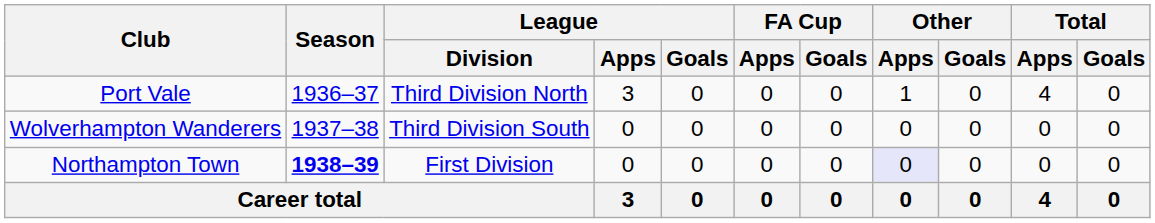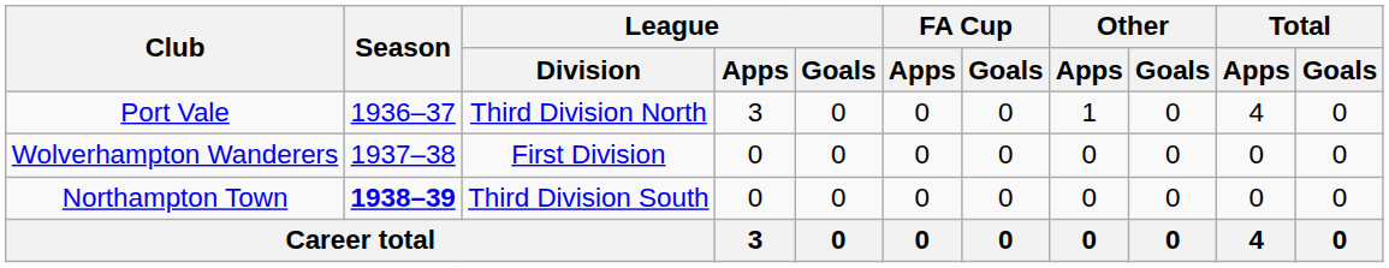Wolverhampton Wanderers | League / Division: Third Division South -> First Division
Northampton Town | League / Division: First Division -> Third Division South
Northampton Town | Other / Apps: lavender background -> no background
